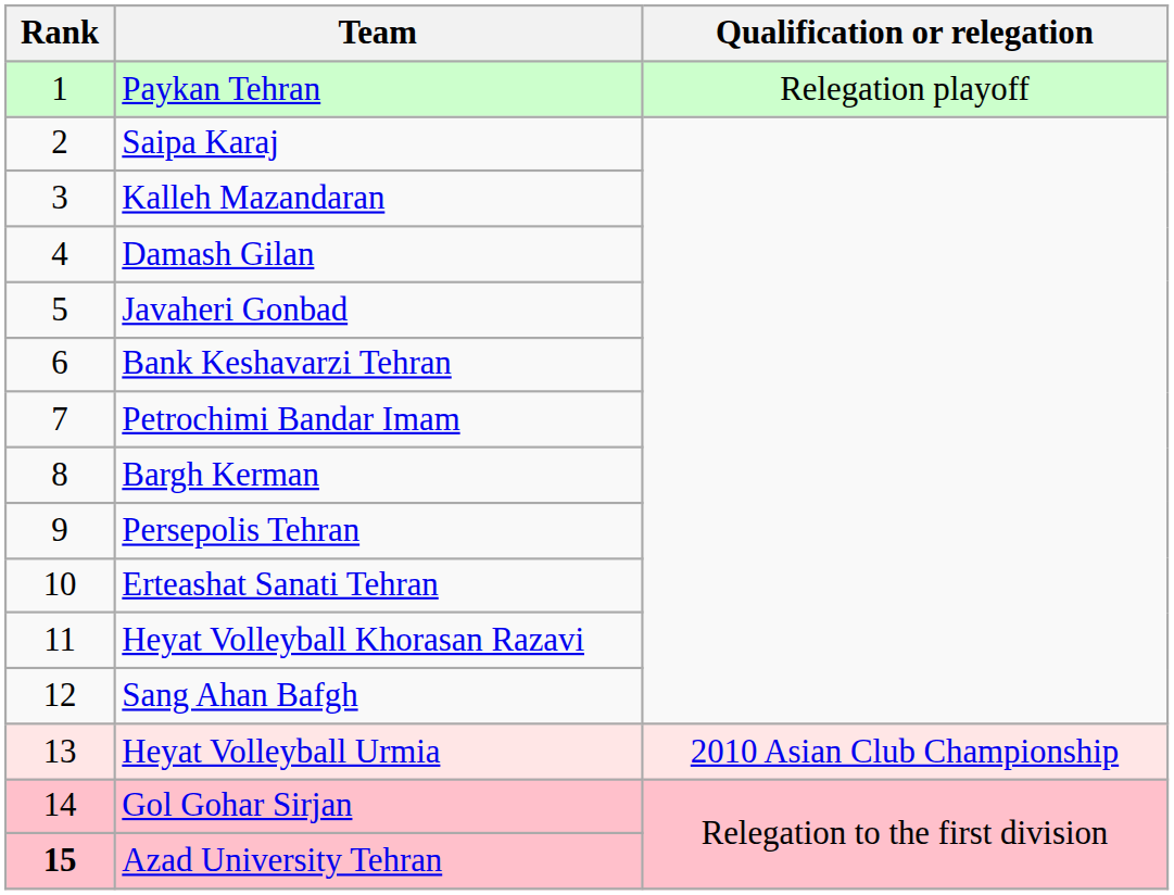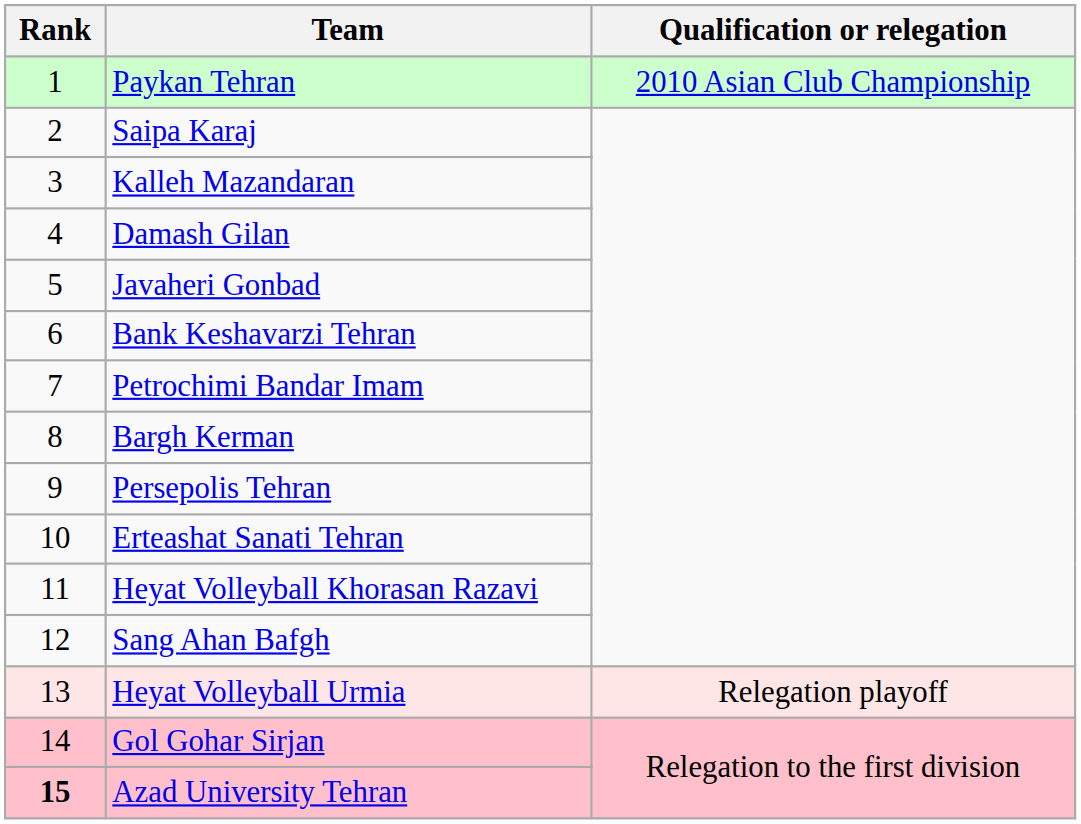Paykan Tehran | Qualification or relegation: Relegation playoff -> 2010 Asian Club Championship
Heyat Volleyball Urmia | Qualification or relegation: 2010 Asian Club Championship -> Relegation playoff
